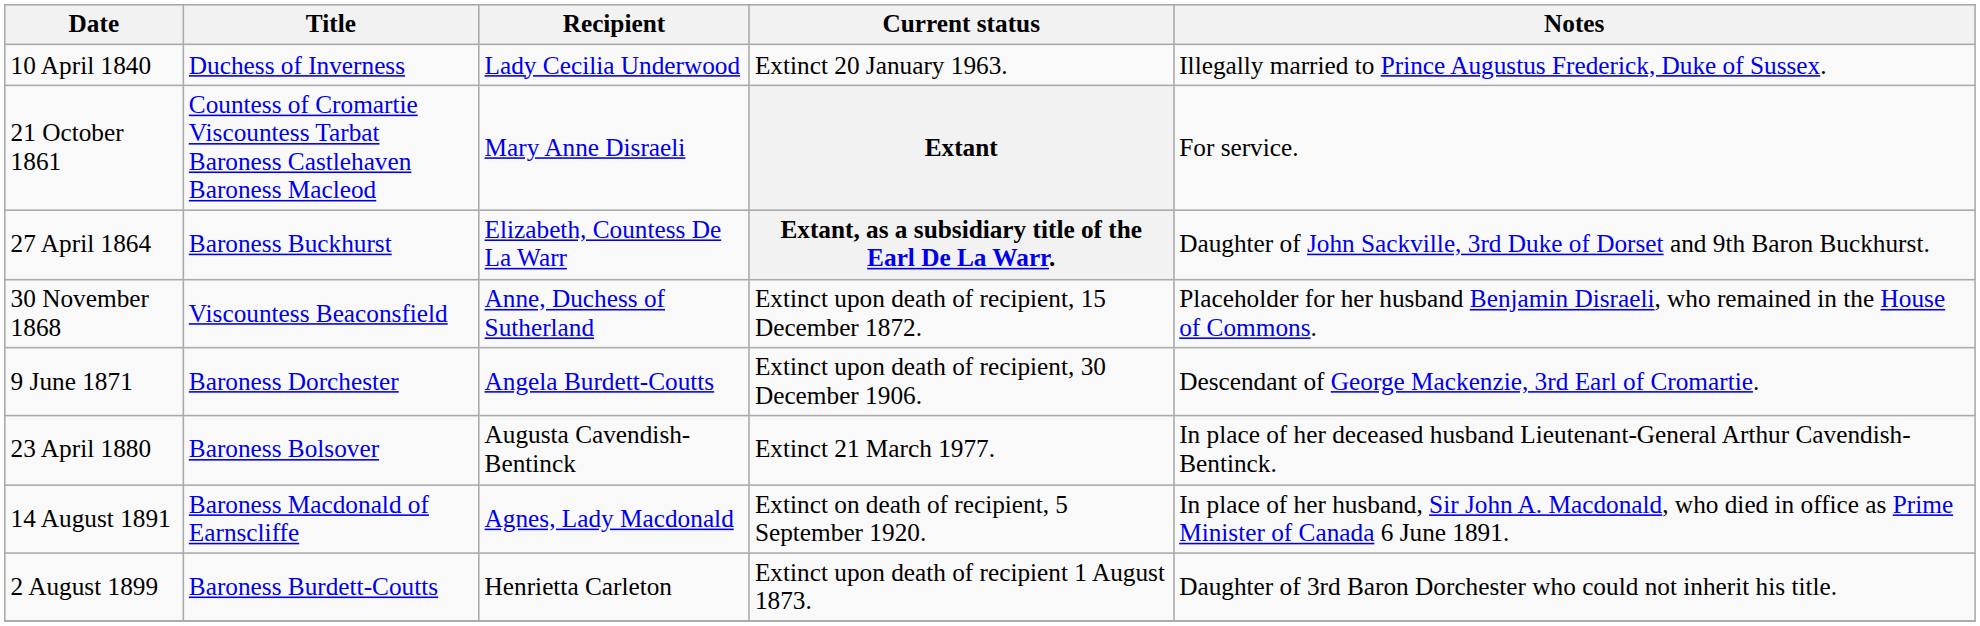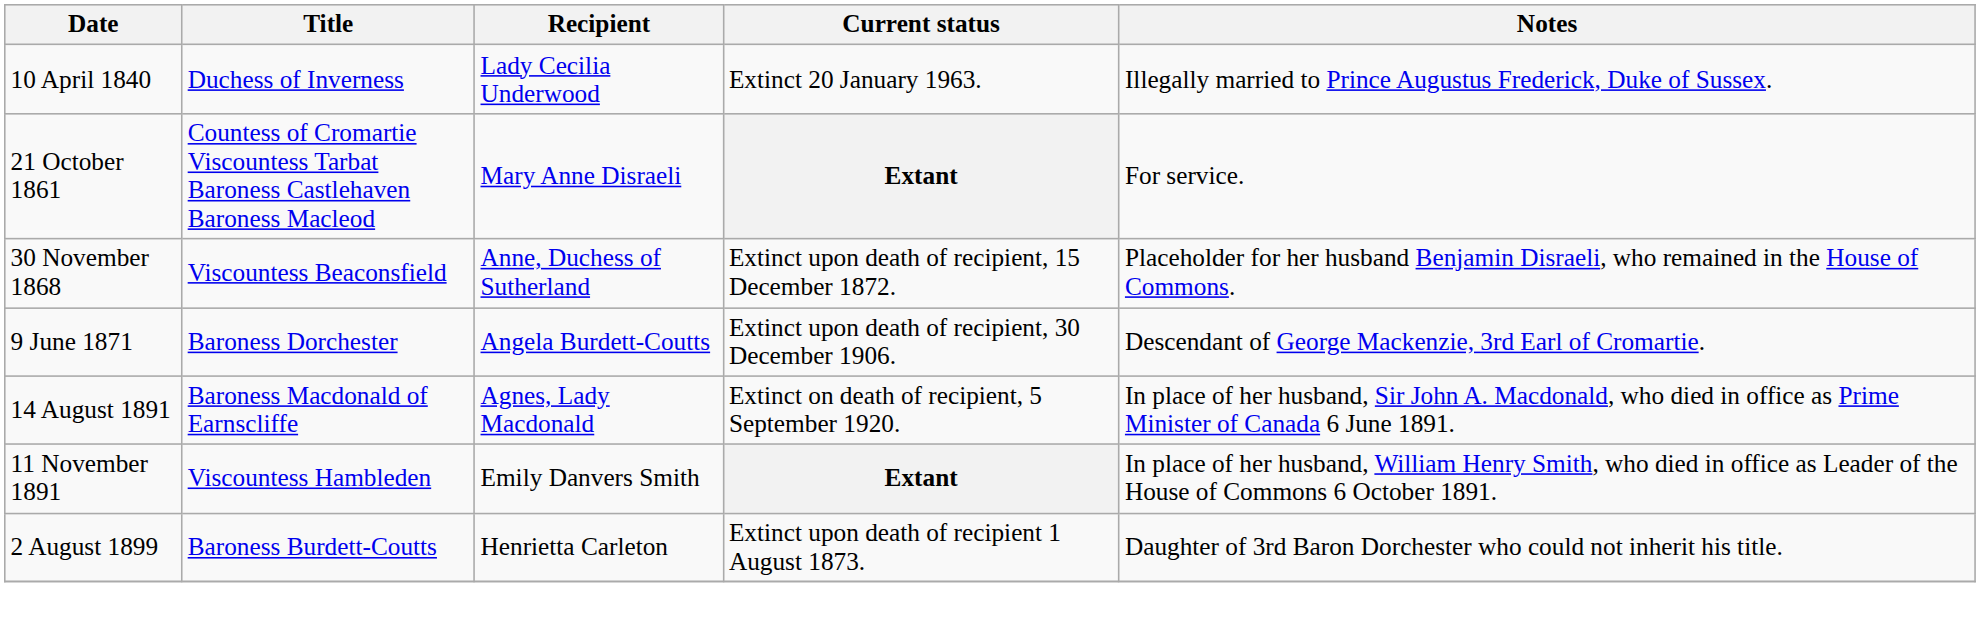- row: 27 April 1864 | Baroness Buckhurst | Elizabeth, Countess De La Warr | Extant, as a subsidiary title of the Earl De La Warr. | Daughter of John Sackville, 3rd Duke of Dorset and 9th Baron Buckhurst.
- row: 23 April 1880 | Baroness Bolsover | Augusta Cavendish-Bentinck | Extinct 21 March 1977. | In place of her deceased husband Lieutenant-General Arthur Cavendish-Bentinck.
+ row: 11 November 1891 | Viscountess Hambleden | Emily Danvers Smith | Extant | In place of her husband, William Henry Smith, who died in office as Leader of the House of Commons 6 October 1891.
